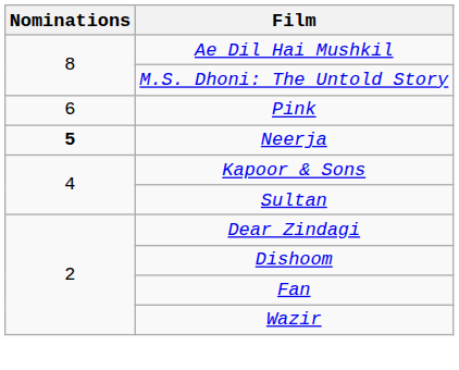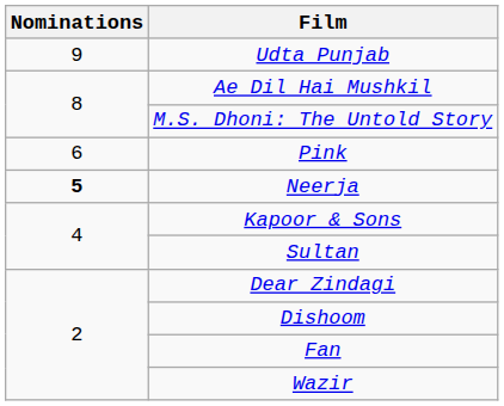+ row: 9 | Udta Punjab
